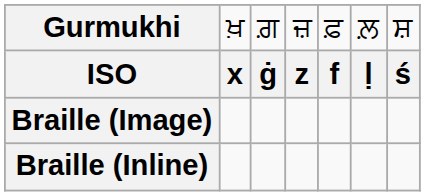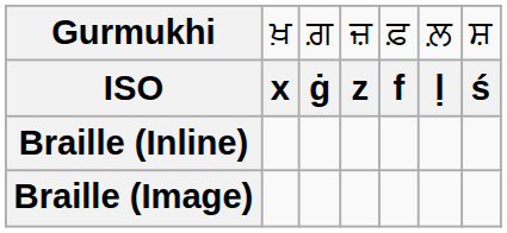rows swapped: Braille (Image) <-> Braille (Inline)
